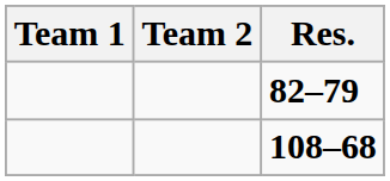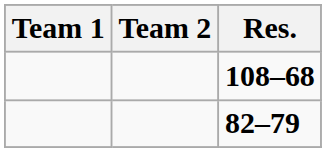rows swapped: 82–79 <-> 108–68
